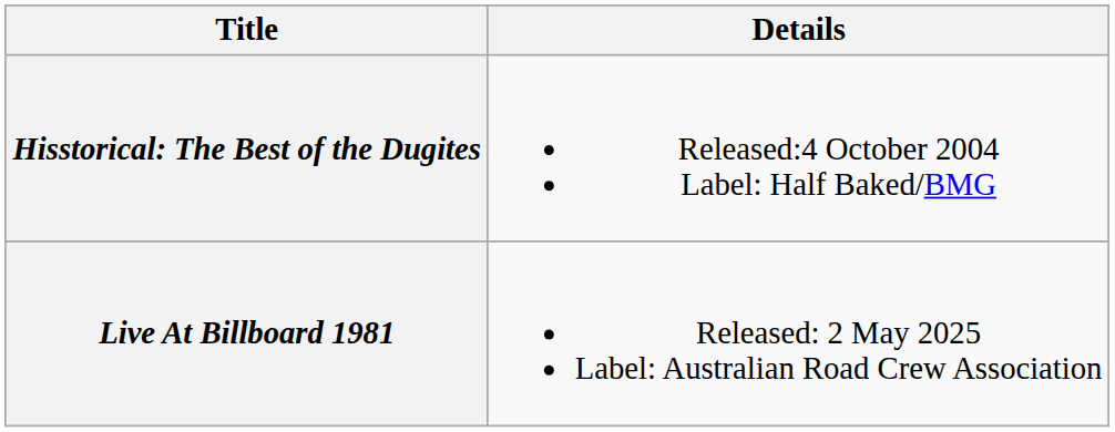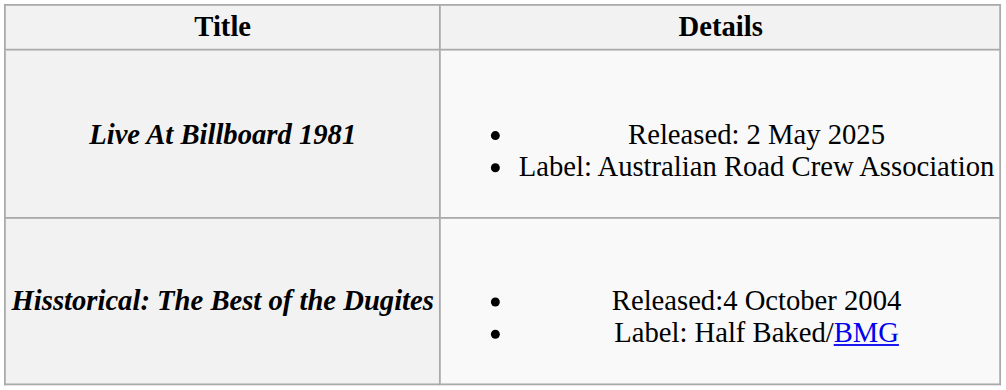rows swapped: Hisstorical: The Best of the Dugites <-> Live At Billboard 1981
